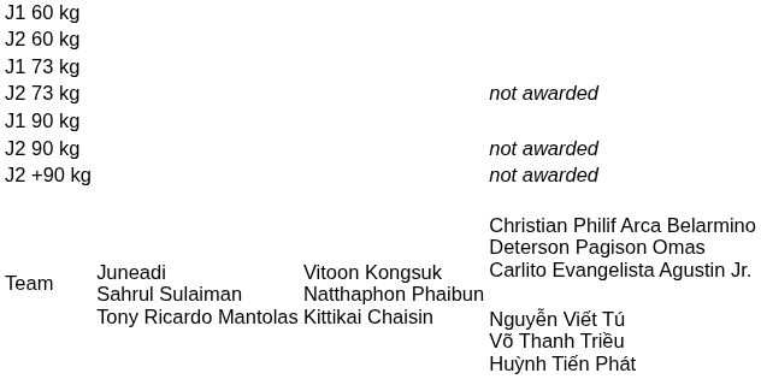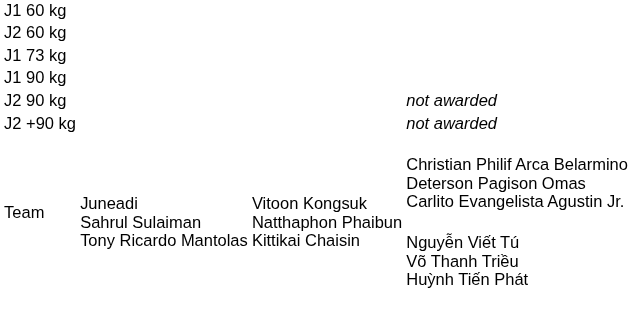- row: J2 73 kg | not awarded
